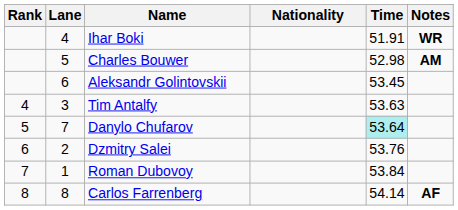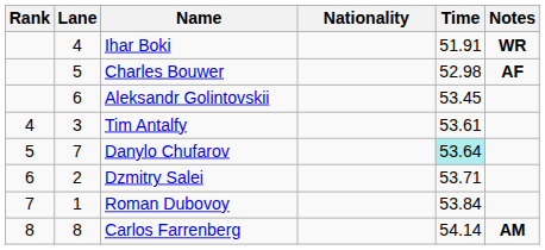Charles Bouwer | Notes: AM -> AF
Tim Antalfy | Time: 53.63 -> 53.61
Dzmitry Salei | Time: 53.76 -> 53.71
Carlos Farrenberg | Notes: AF -> AM
